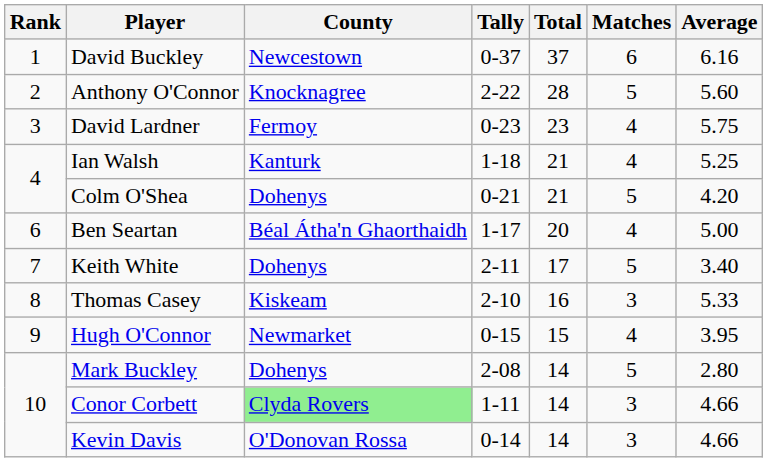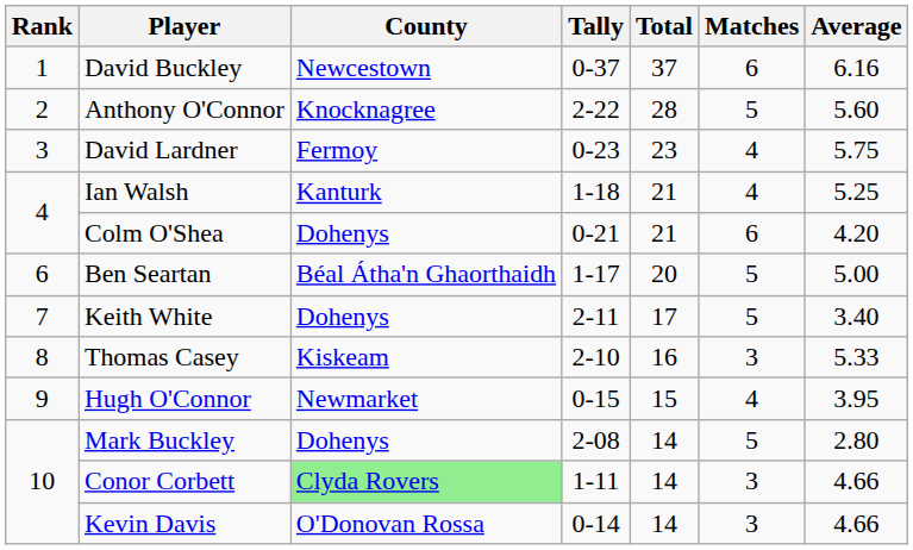Colm O'Shea | Matches: 5 -> 6
Ben Seartan | Matches: 4 -> 5
